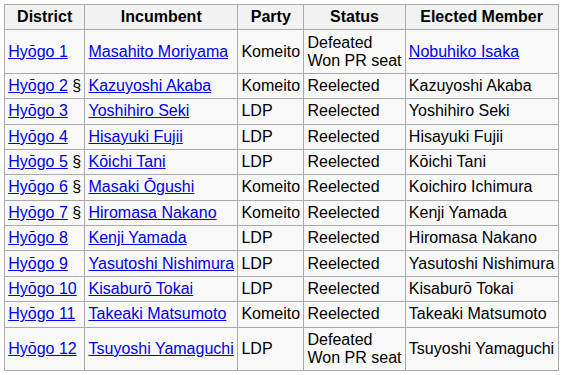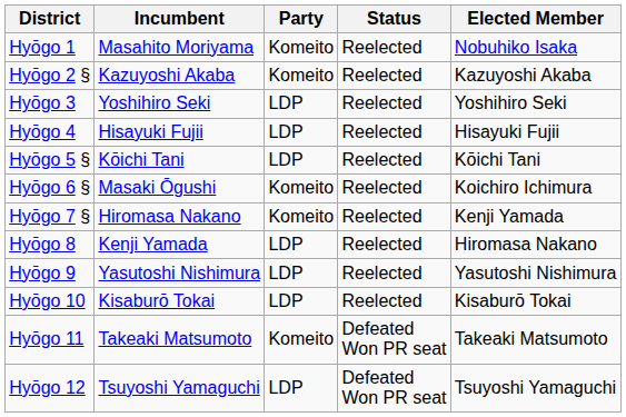Hyōgo 1 | Status: Defeated Won PR seat -> Reelected
Hyōgo 11 | Status: Reelected -> Defeated Won PR seat
